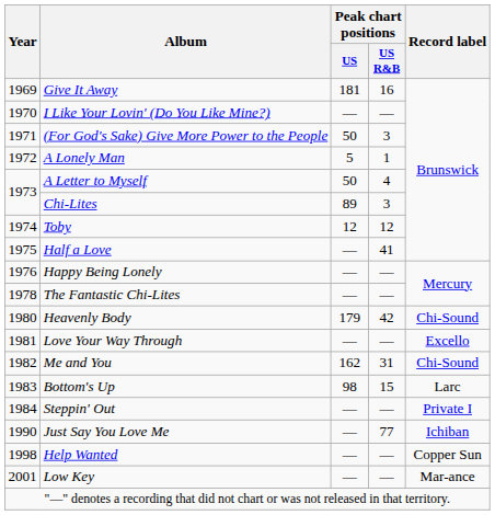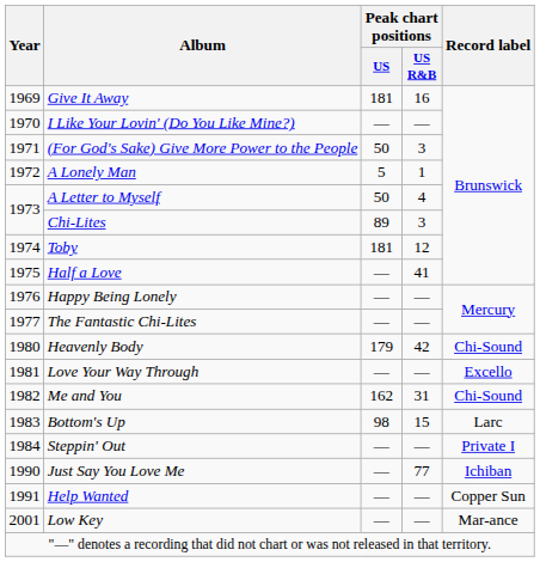Toby | Peak chart positions / US: 12 -> 181
The Fantastic Chi-Lites | Year: 1978 -> 1977
Help Wanted | Year: 1998 -> 1991
